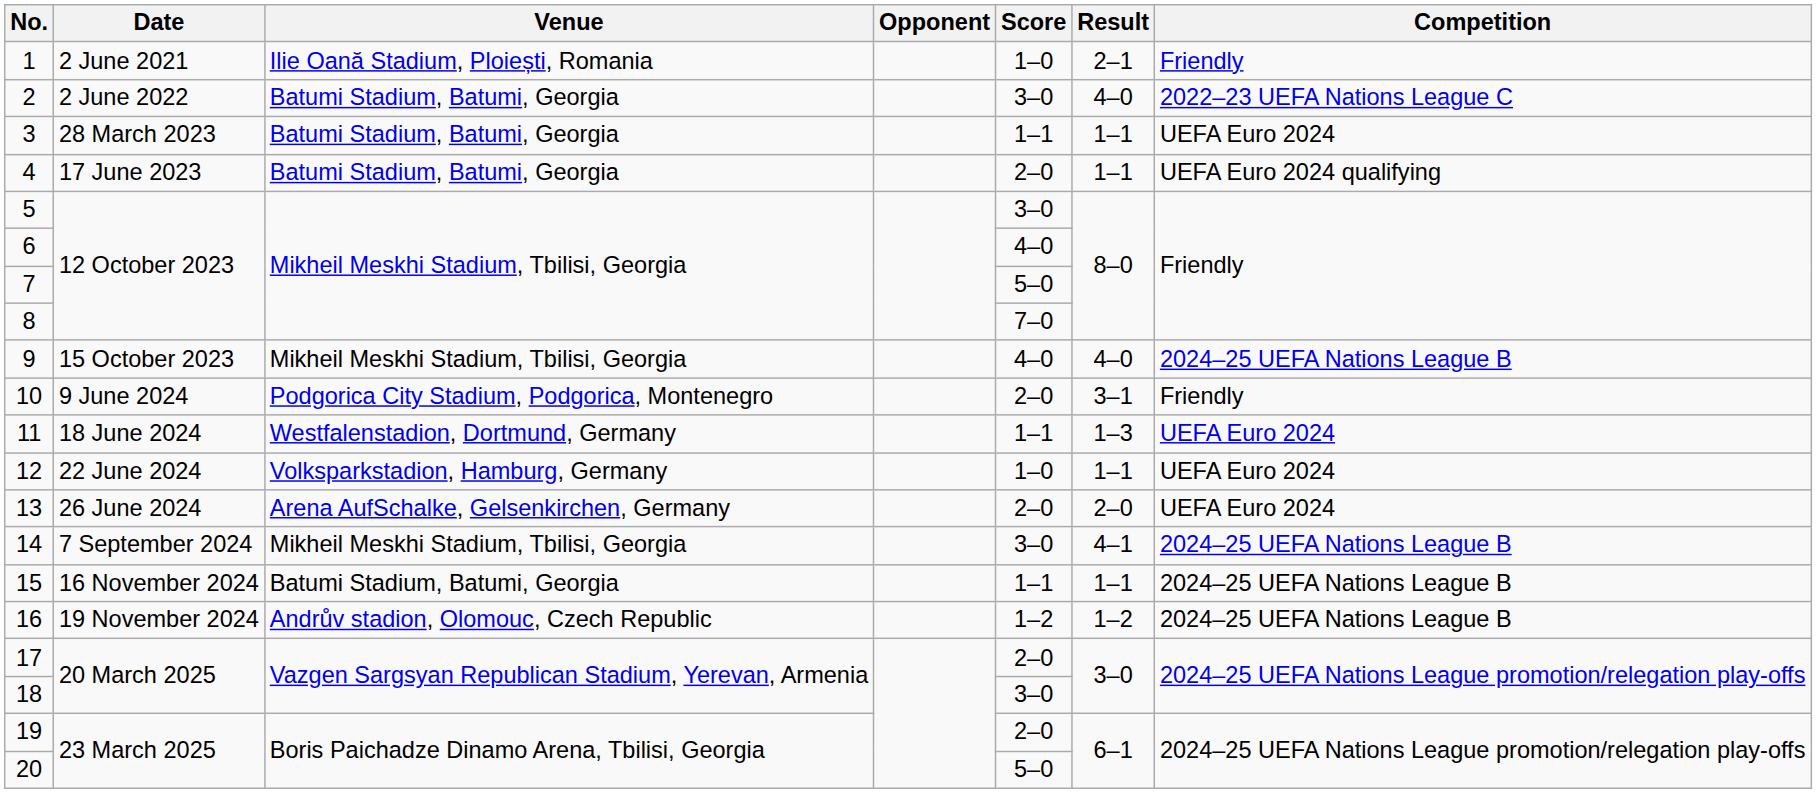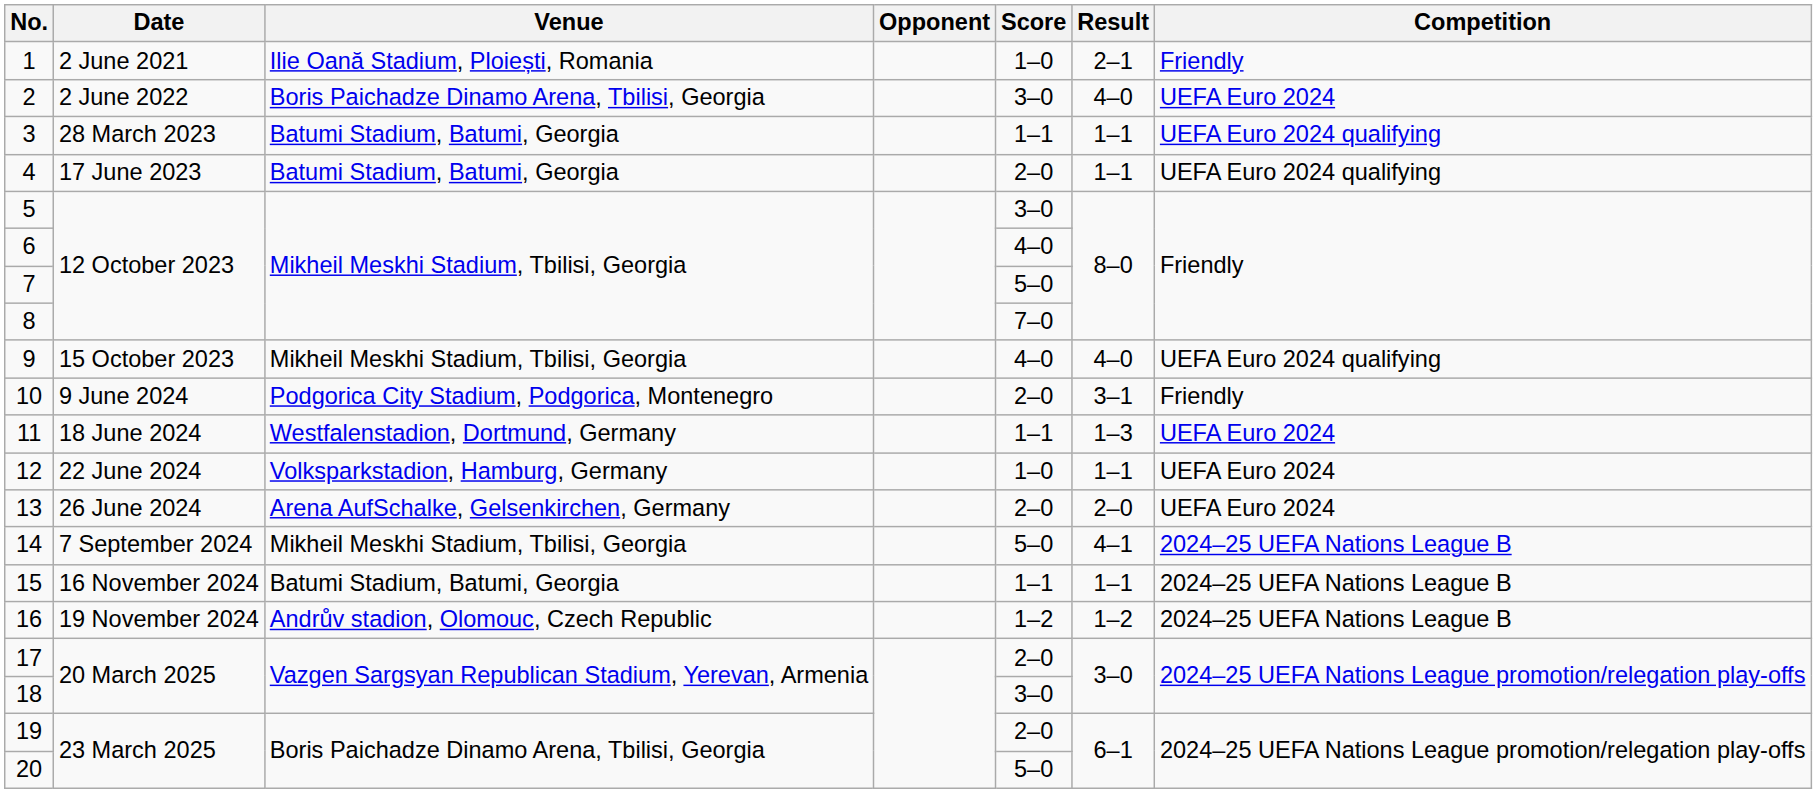2 | Venue: Batumi Stadium, Batumi, Georgia -> Boris Paichadze Dinamo Arena, Tbilisi, Georgia
2 | Competition: 2022–23 UEFA Nations League C -> UEFA Euro 2024
3 | Competition: UEFA Euro 2024 -> UEFA Euro 2024 qualifying
9 | Competition: 2024–25 UEFA Nations League B -> UEFA Euro 2024 qualifying
14 | Score: 3–0 -> 5–0
